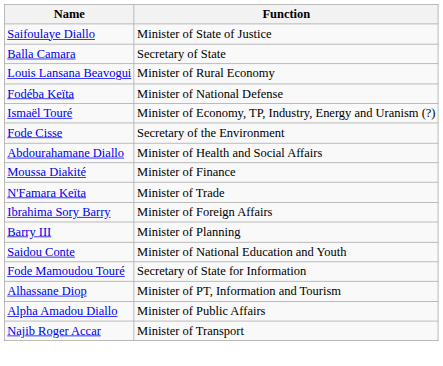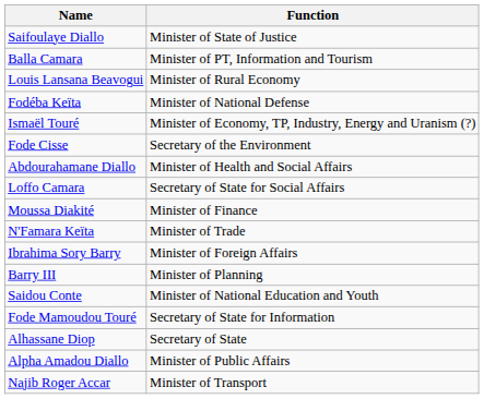Balla Camara | Function: Secretary of State -> Minister of PT, Information and Tourism
+ row: Loffo Camara | Secretary of State for Social Affairs
Alhassane Diop | Function: Minister of PT, Information and Tourism -> Secretary of State
